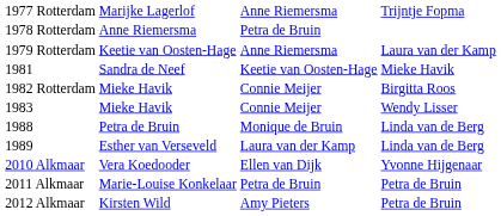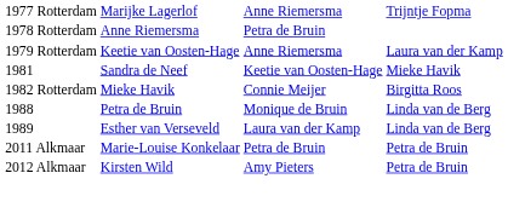- row: 1983 | Mieke Havik | Connie Meijer | Wendy Lisser
- row: 2010 Alkmaar | Vera Koedooder | Ellen van Dijk | Yvonne Hijgenaar
